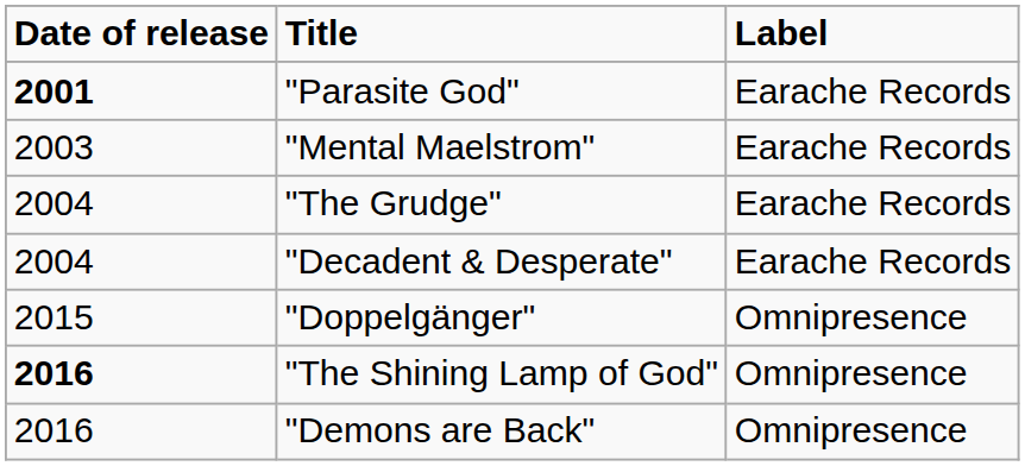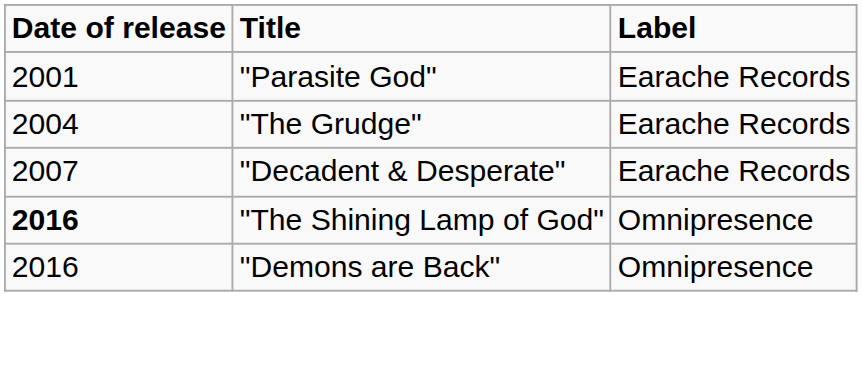"Parasite God" | Date of release: bold -> normal
- row: 2003 | "Mental Maelstrom" | Earache Records
"Decadent & Desperate" | Date of release: 2004 -> 2007
- row: 2015 | "Doppelgänger" | Omnipresence
